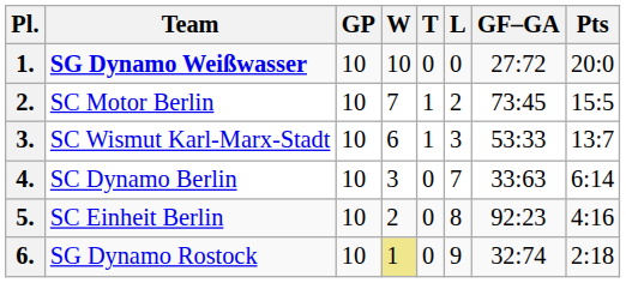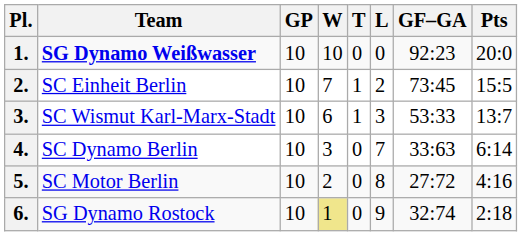1. | GF–GA: 27:72 -> 92:23
2. | Team: SC Motor Berlin -> SC Einheit Berlin
5. | Team: SC Einheit Berlin -> SC Motor Berlin
5. | GF–GA: 92:23 -> 27:72
